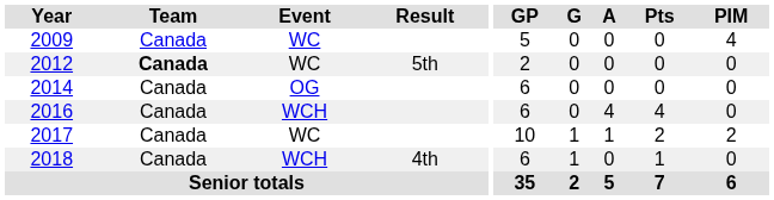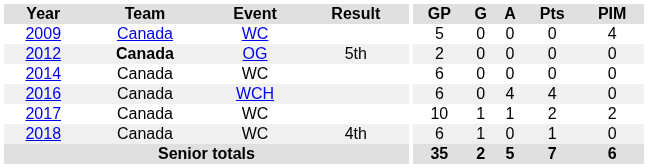2012 | Event: WC -> OG
2014 | Event: OG -> WC
2018 | Event: WCH -> WC
